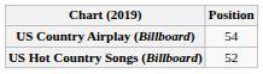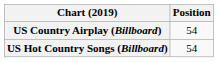US Hot Country Songs (Billboard) | Position: 52 -> 54
